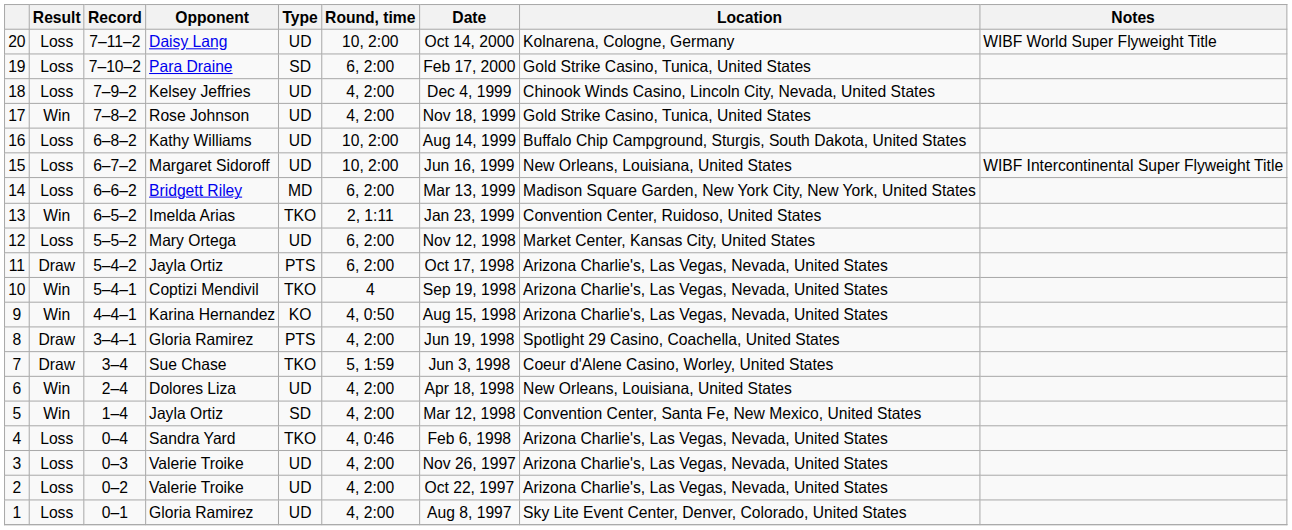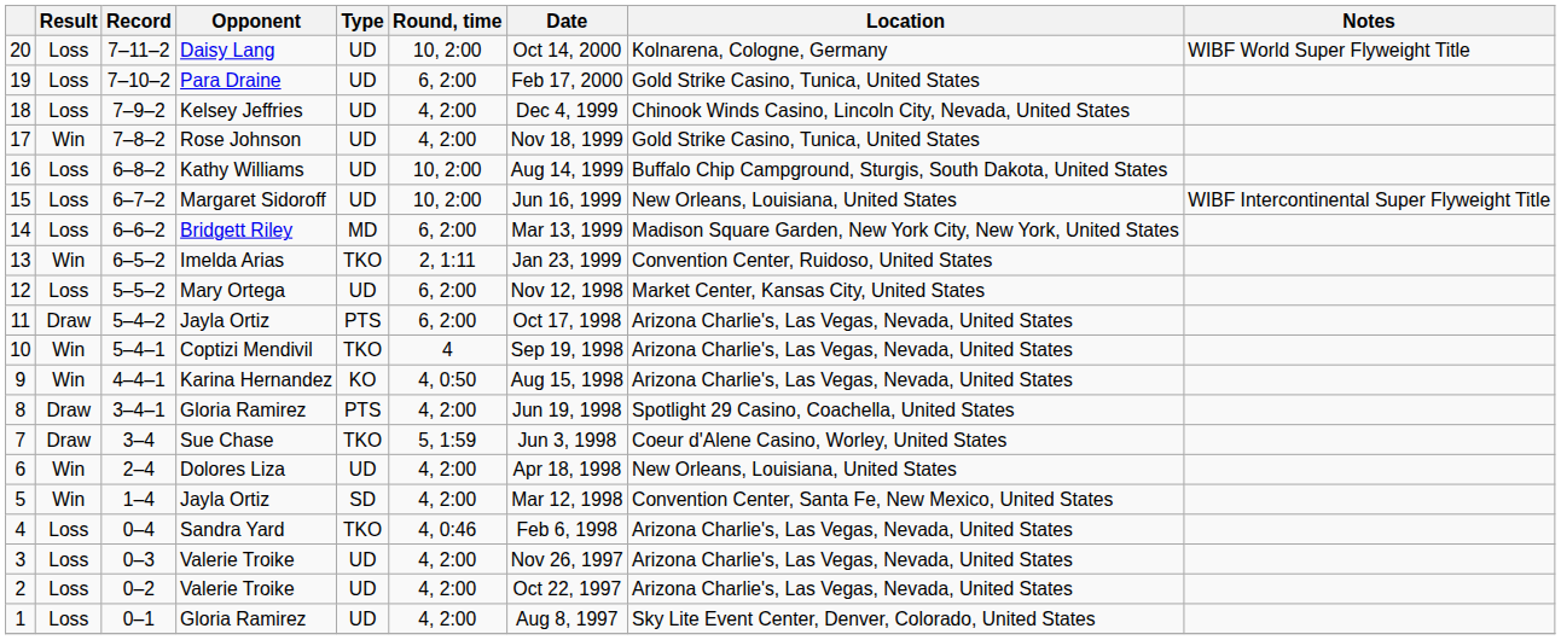19 | Type: SD -> UD
